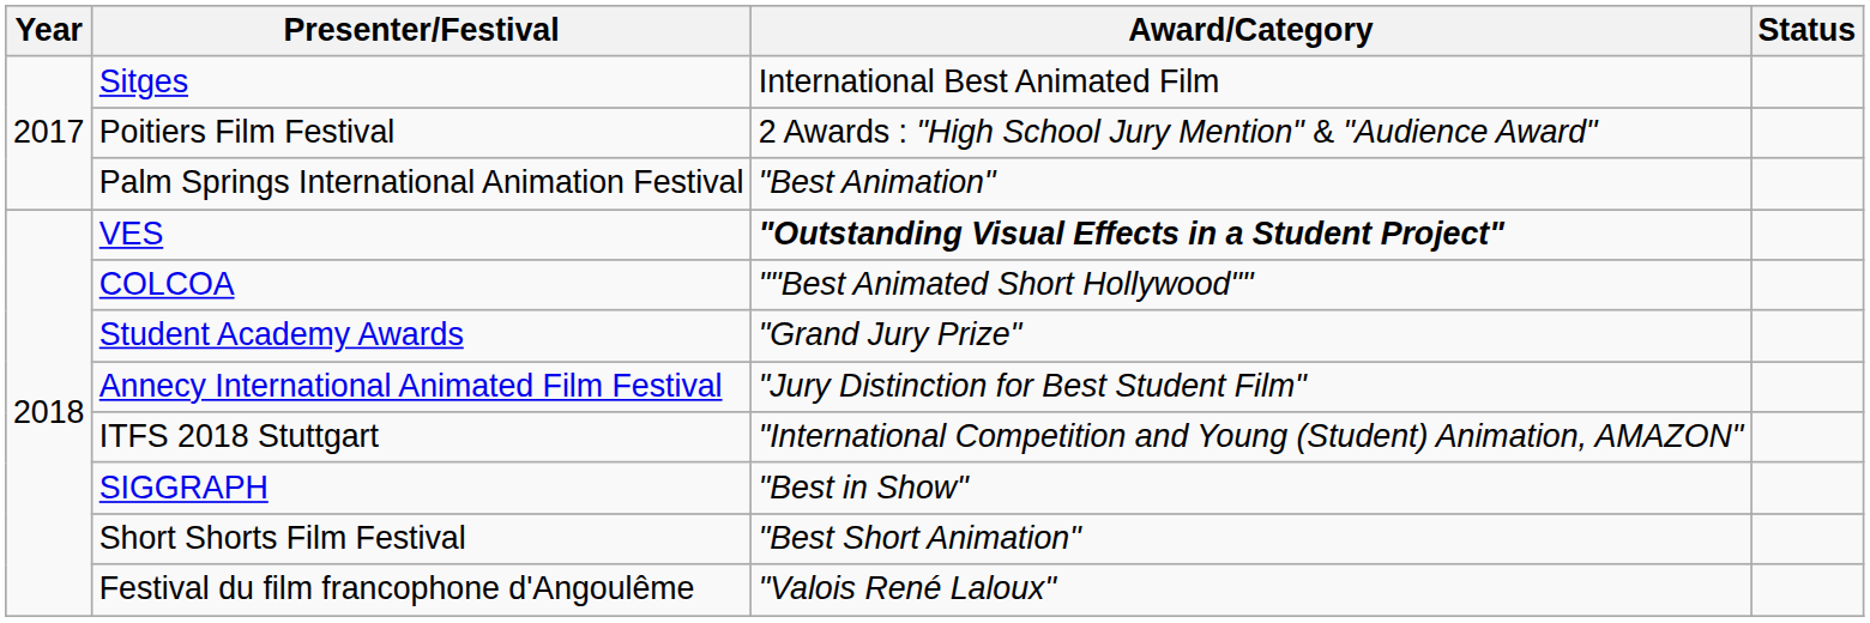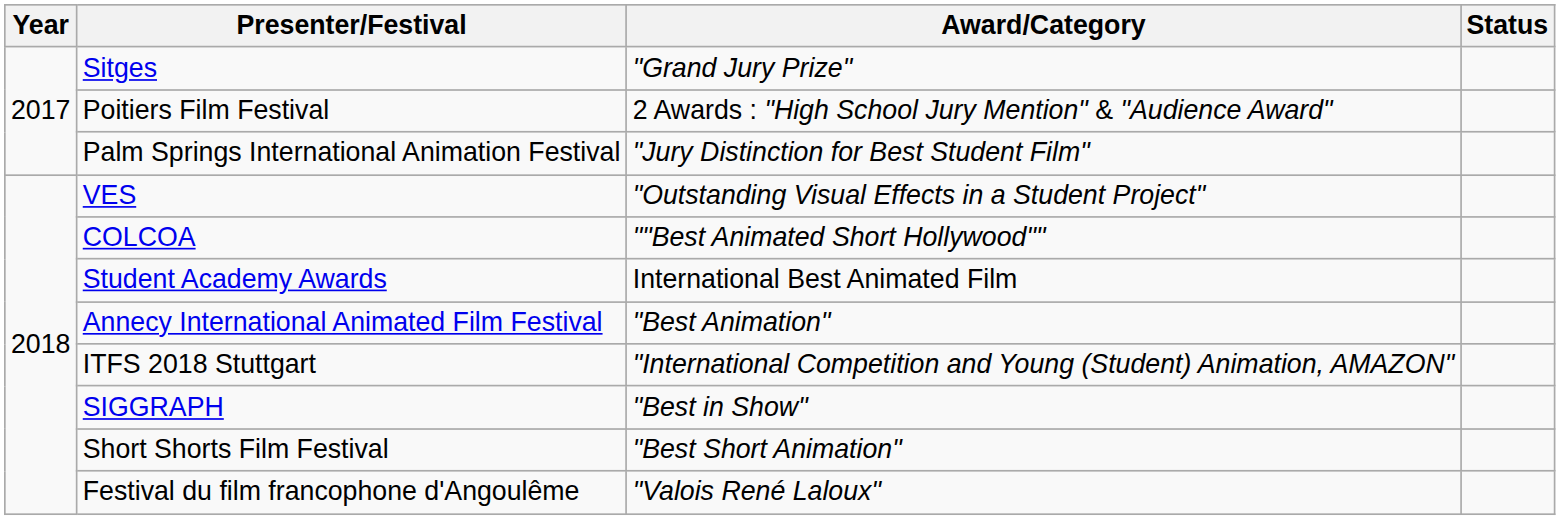Sitges | Award/Category: International Best Animated Film -> "Grand Jury Prize"
Palm Springs International Animation Festival | Award/Category: "Best Animation" -> "Jury Distinction for Best Student Film"
VES | Award/Category: bold -> normal
Student Academy Awards | Award/Category: "Grand Jury Prize" -> International Best Animated Film
Annecy International Animated Film Festival | Award/Category: "Jury Distinction for Best Student Film" -> "Best Animation"
